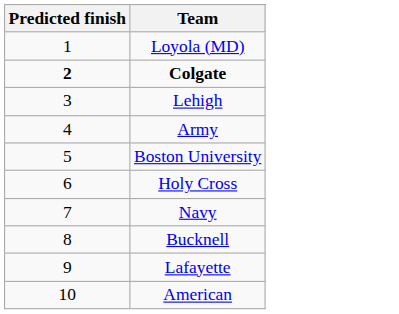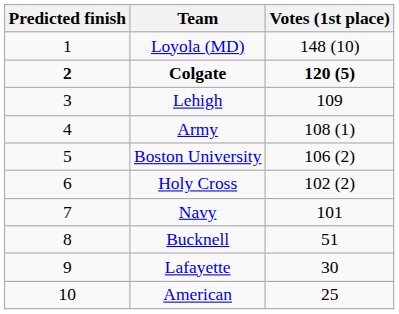+ column: Votes (1st place) | 148 (10) | 120 (5) | 109 | 108 (1) | 106 (2) | 102 (2) | 101 | 51 | 30 | 25
